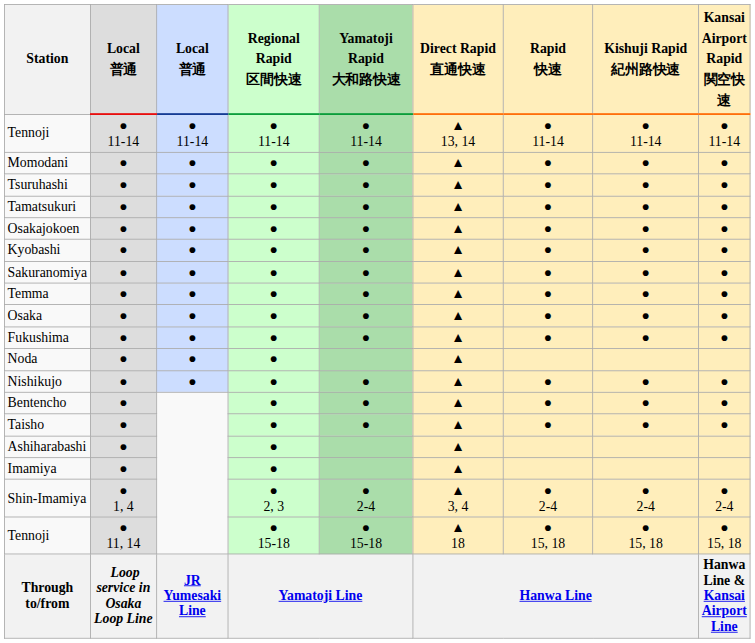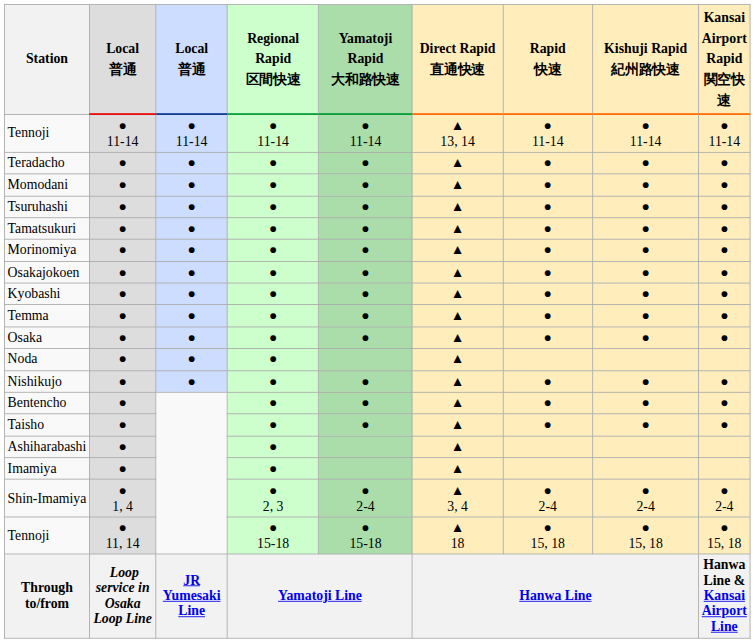+ row: Teradacho | ● | ● | ● | ● | ▲ | ● | ● | ●
+ row: Morinomiya | ● | ● | ● | ● | ▲ | ● | ● | ●
- row: Sakuranomiya | ● | ● | ● | ● | ▲ | ● | ● | ●
- row: Fukushima | ● | ● | ● | ● | ▲ | ● | ● | ●
